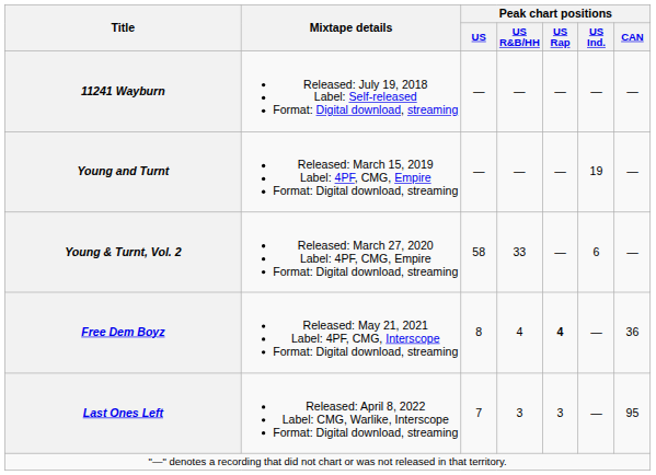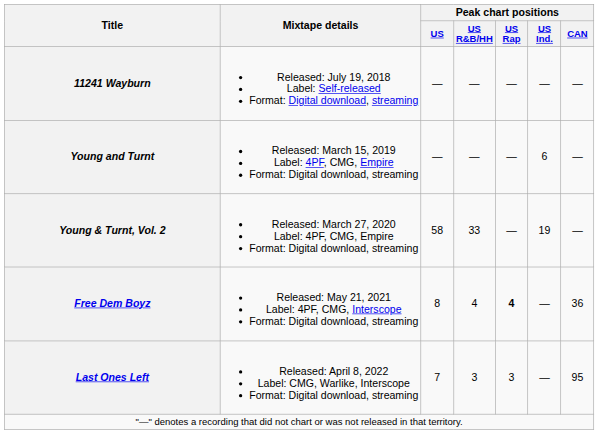Young and Turnt | Peak chart positions / US Ind.: 19 -> 6
Young & Turnt, Vol. 2 | Peak chart positions / US Ind.: 6 -> 19
